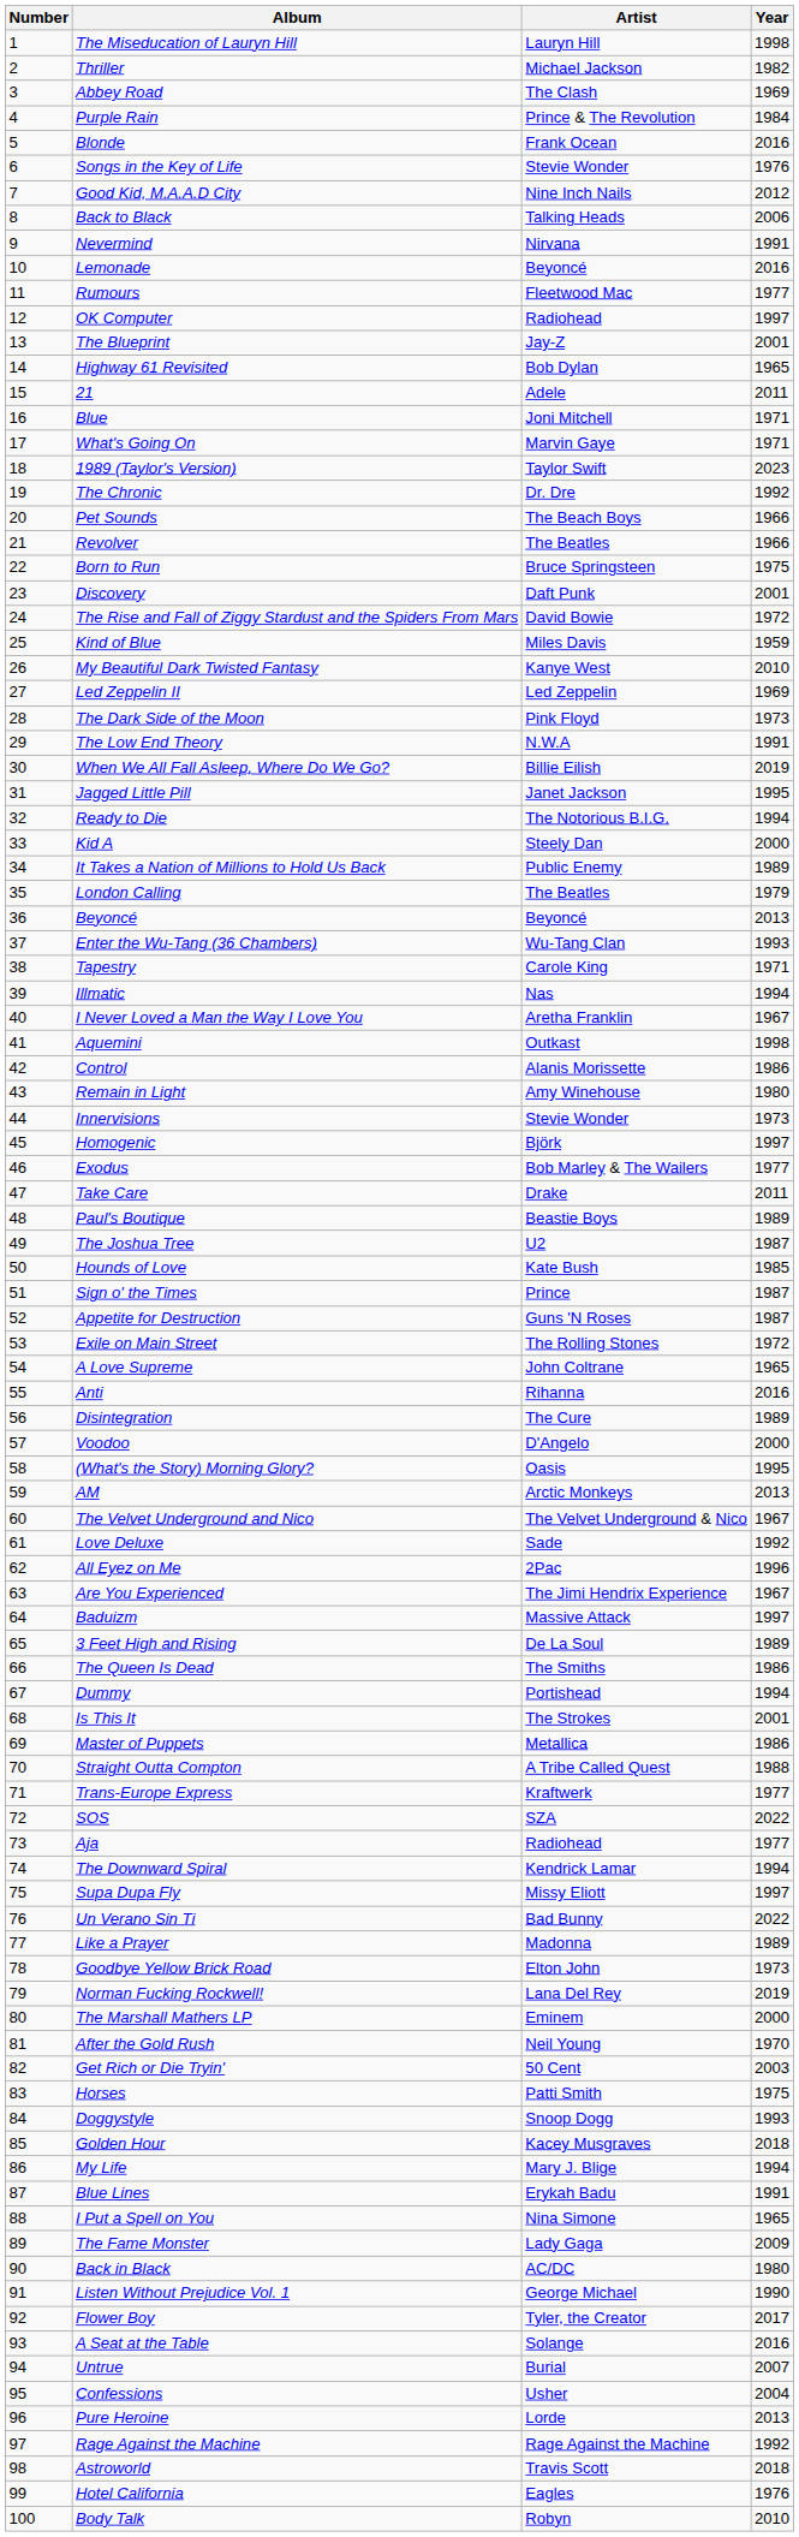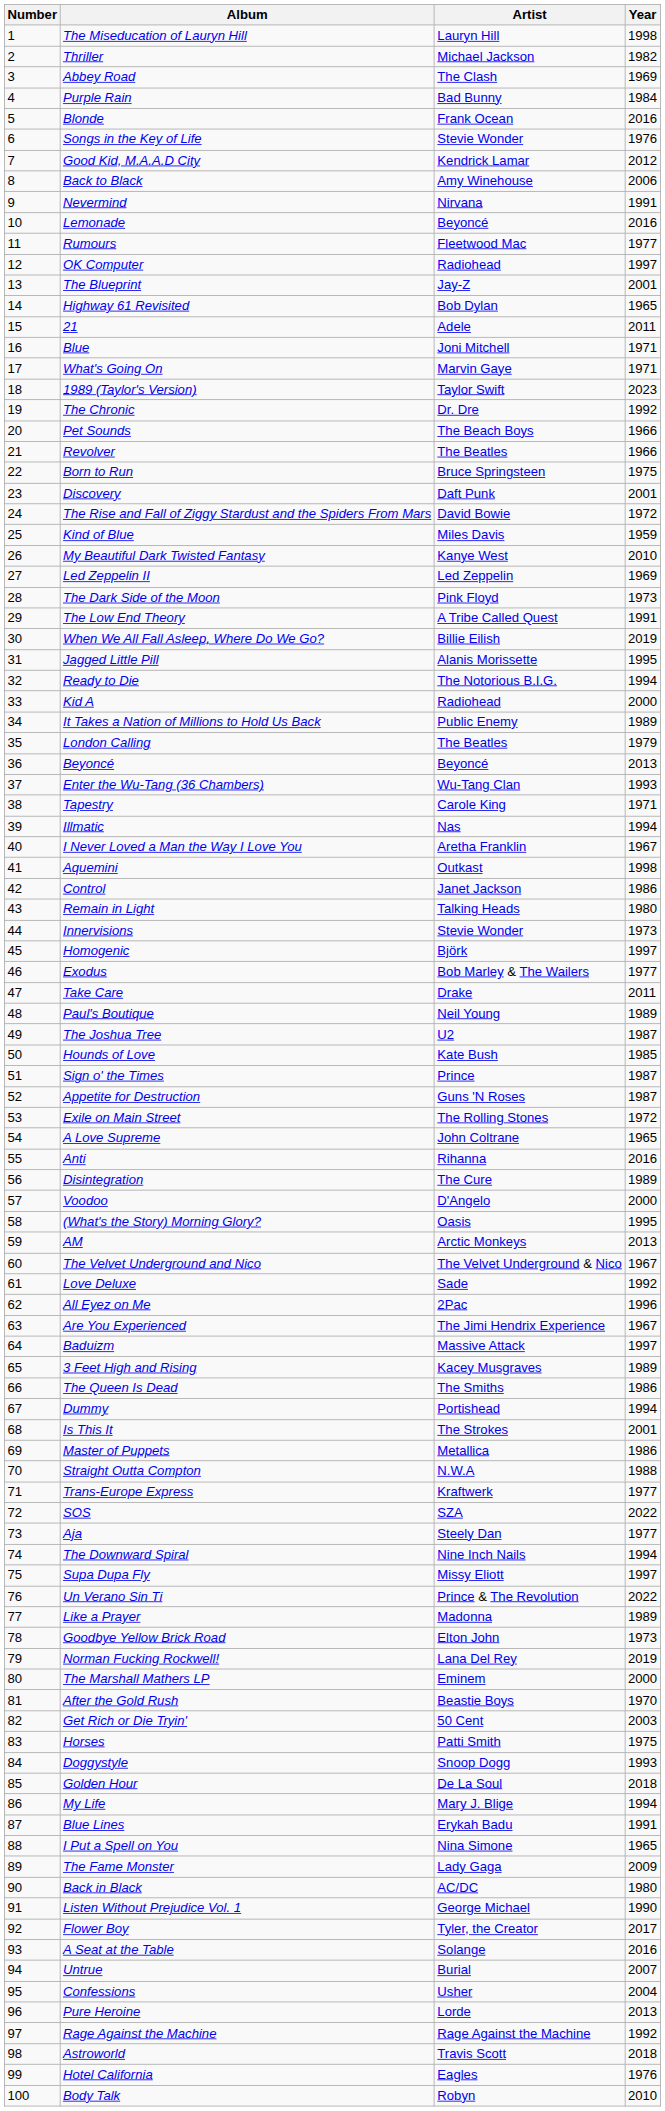Purple Rain | Artist: Prince & The Revolution -> Bad Bunny
Good Kid, M.A.A.D City | Artist: Nine Inch Nails -> Kendrick Lamar
Back to Black | Artist: Talking Heads -> Amy Winehouse
The Low End Theory | Artist: N.W.A -> A Tribe Called Quest
Jagged Little Pill | Artist: Janet Jackson -> Alanis Morissette
Kid A | Artist: Steely Dan -> Radiohead
Control | Artist: Alanis Morissette -> Janet Jackson
Remain in Light | Artist: Amy Winehouse -> Talking Heads
Paul's Boutique | Artist: Beastie Boys -> Neil Young
3 Feet High and Rising | Artist: De La Soul -> Kacey Musgraves
Straight Outta Compton | Artist: A Tribe Called Quest -> N.W.A
Aja | Artist: Radiohead -> Steely Dan
The Downward Spiral | Artist: Kendrick Lamar -> Nine Inch Nails
Un Verano Sin Ti | Artist: Bad Bunny -> Prince & The Revolution
After the Gold Rush | Artist: Neil Young -> Beastie Boys
Golden Hour | Artist: Kacey Musgraves -> De La Soul
